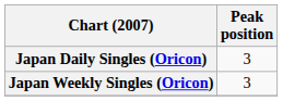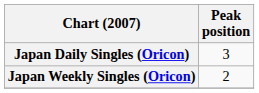Japan Weekly Singles (Oricon) | Peak position: 3 -> 2
